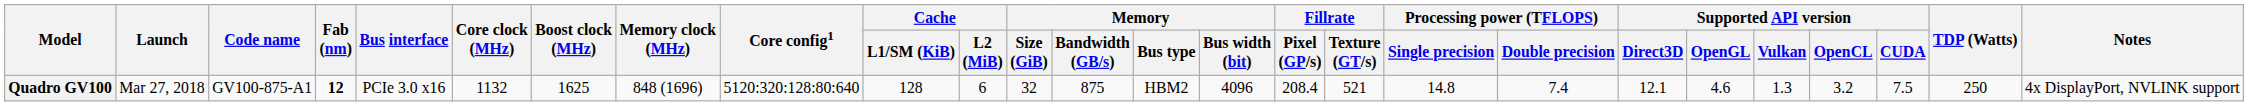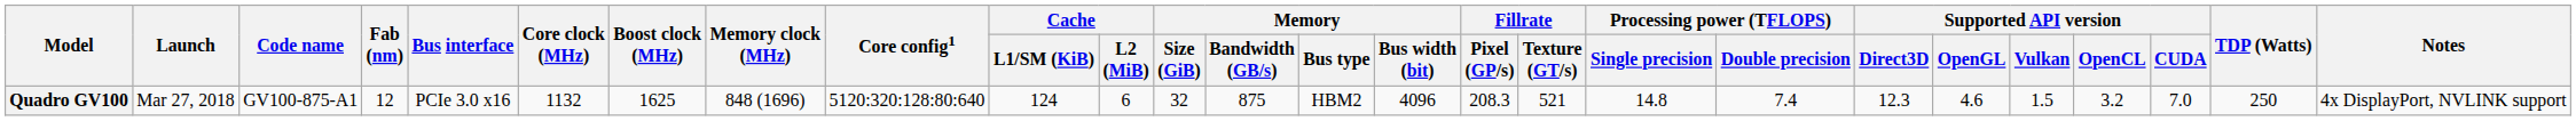Quadro GV100 | Fab (nm): bold -> normal
Quadro GV100 | Cache / L1/SM (KiB): 128 -> 124
Quadro GV100 | Fillrate / Pixel (GP/s): 208.4 -> 208.3
Quadro GV100 | Supported API version / Direct3D: 12.1 -> 12.3
Quadro GV100 | Supported API version / Vulkan: 1.3 -> 1.5
Quadro GV100 | Supported API version / CUDA: 7.5 -> 7.0
